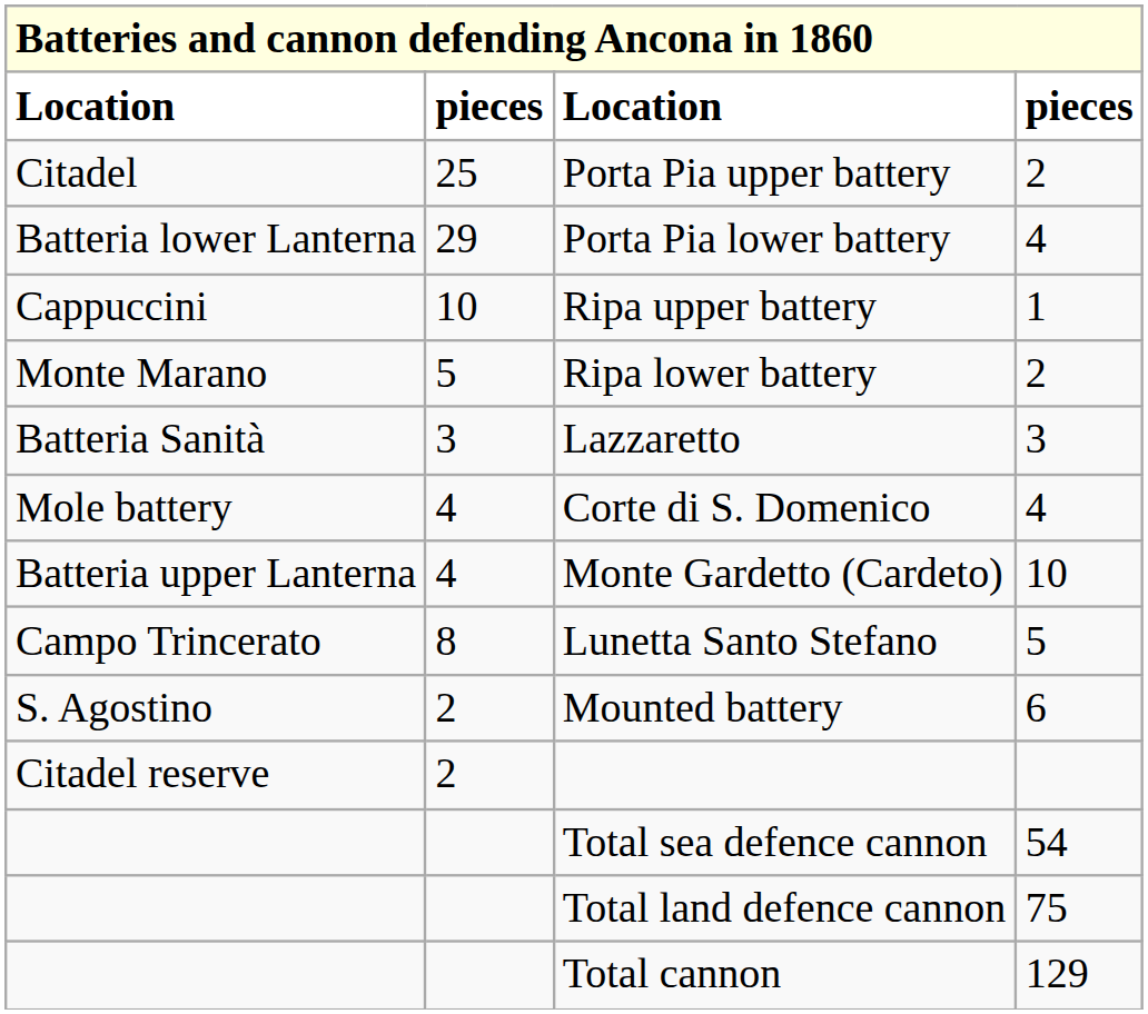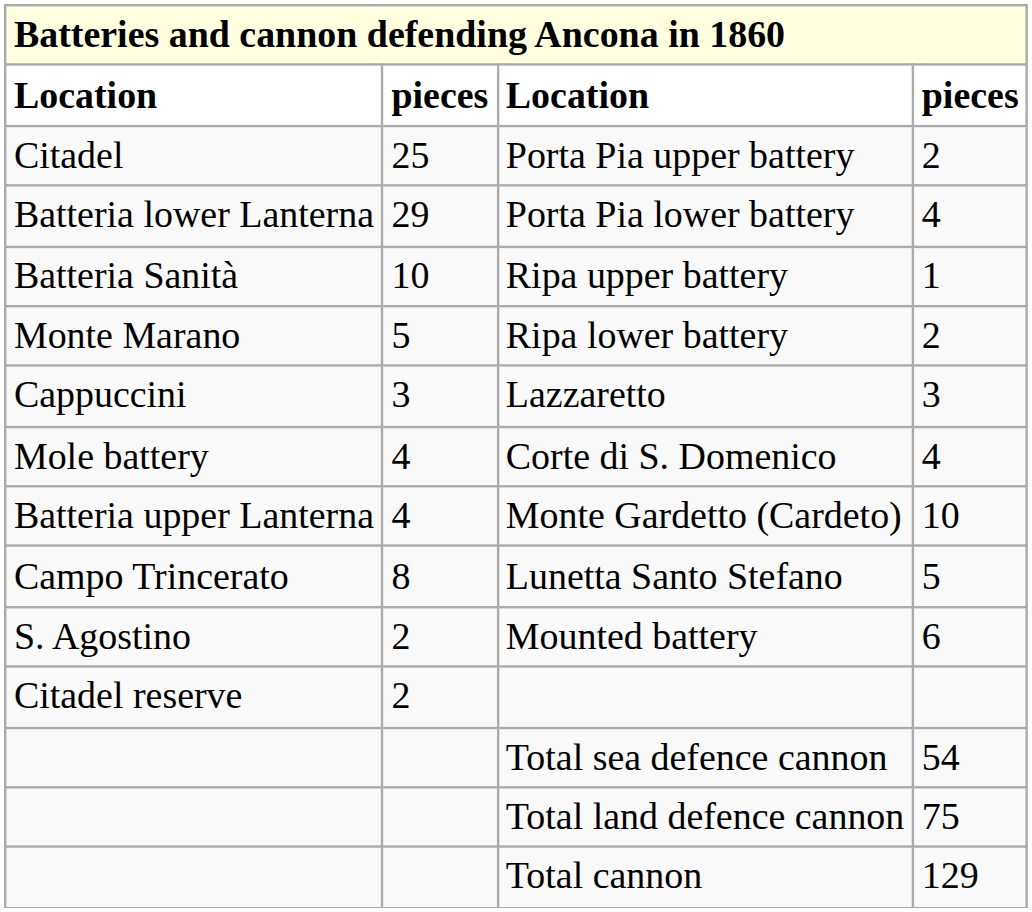Ripa upper battery | column 1: Cappuccini -> Batteria Sanità
Lazzaretto | column 1: Batteria Sanità -> Cappuccini
